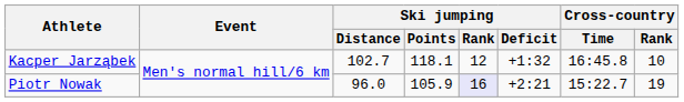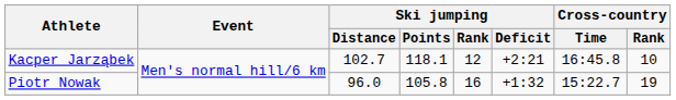Kacper Jarząbek | Ski jumping / Deficit: +1:32 -> +2:21
Piotr Nowak | Ski jumping / Points: 105.9 -> 105.8
Piotr Nowak | Ski jumping / Rank: lavender background -> no background
Piotr Nowak | Ski jumping / Deficit: +2:21 -> +1:32
